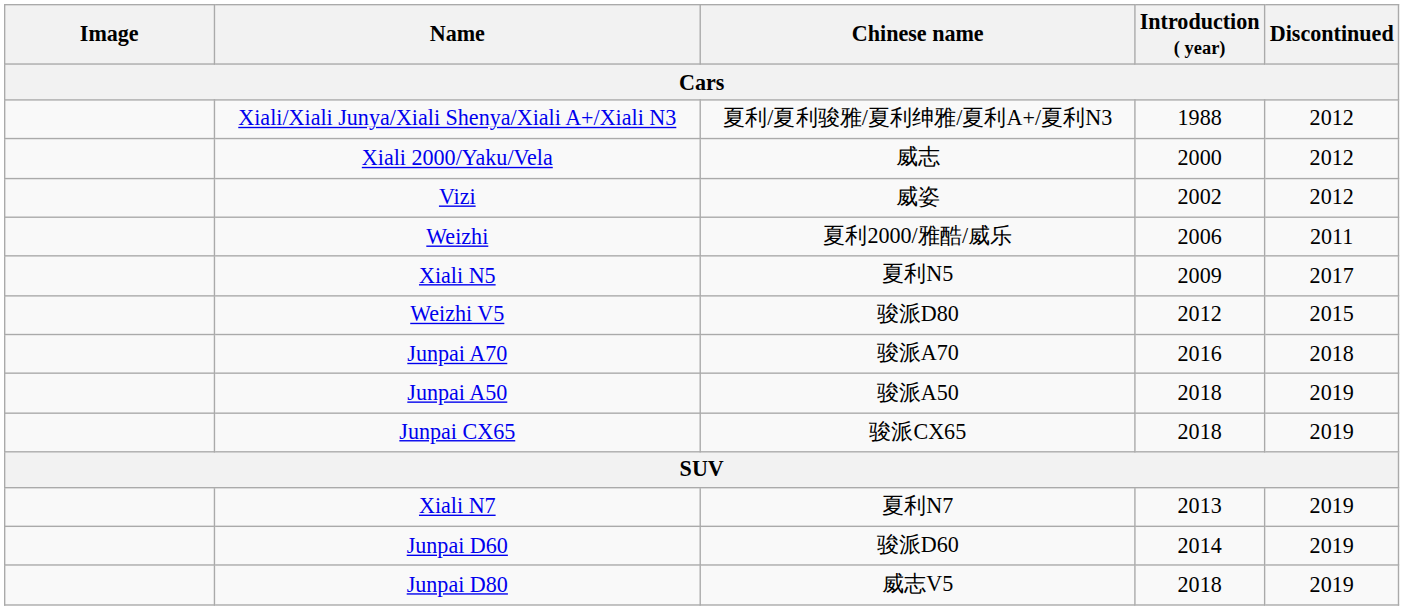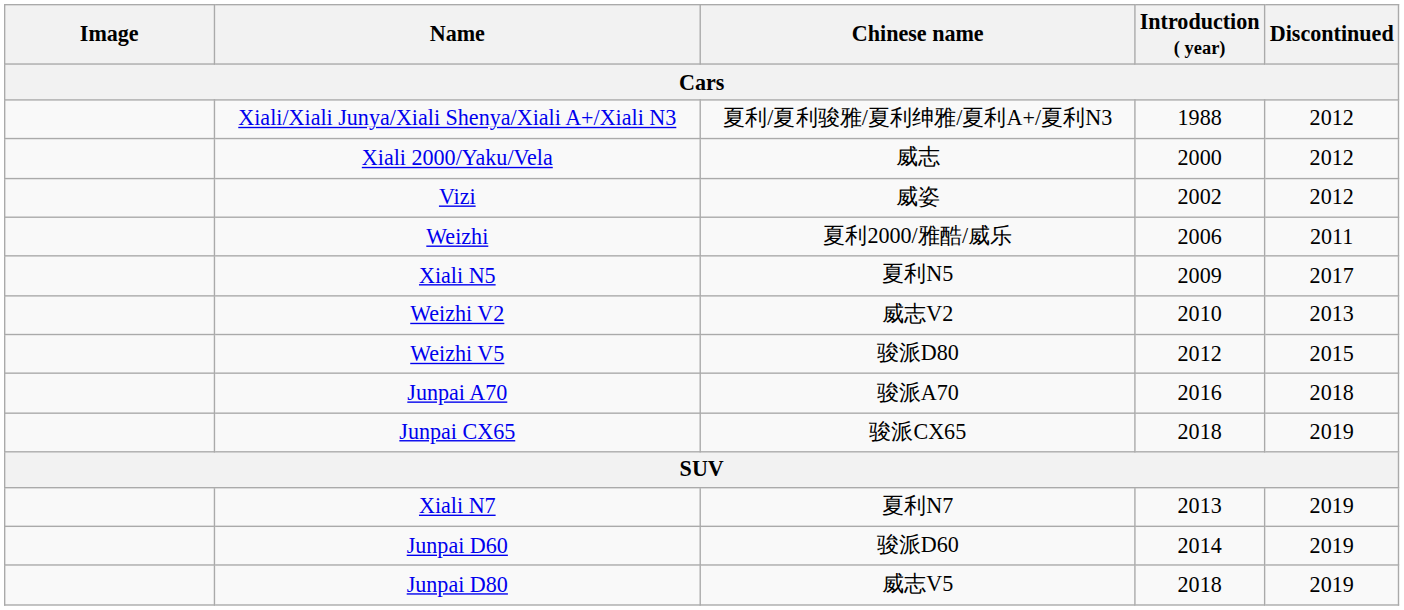+ row: Weizhi V2 | 威志V2 | 2010 | 2013
- row: Junpai A50 | 骏派A50 | 2018 | 2019
